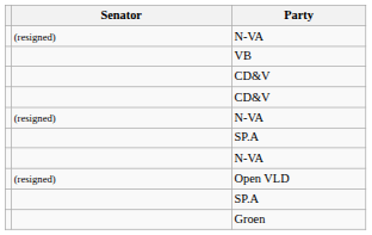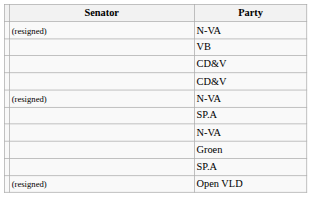rows swapped: Open VLD <-> Groen
